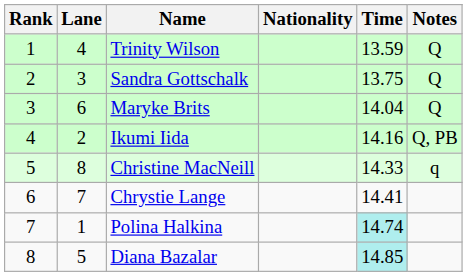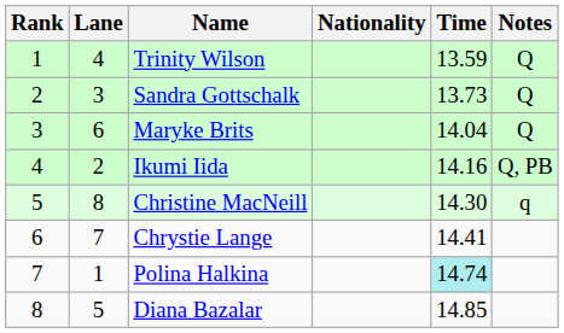Sandra Gottschalk | Time: 13.75 -> 13.73
Christine MacNeill | Time: 14.33 -> 14.30
Diana Bazalar | Time: paleturquoise background -> no background
